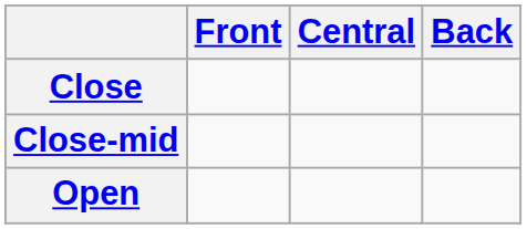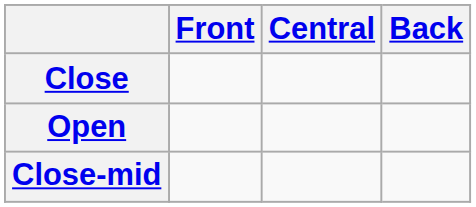rows swapped: Close-mid <-> Open
